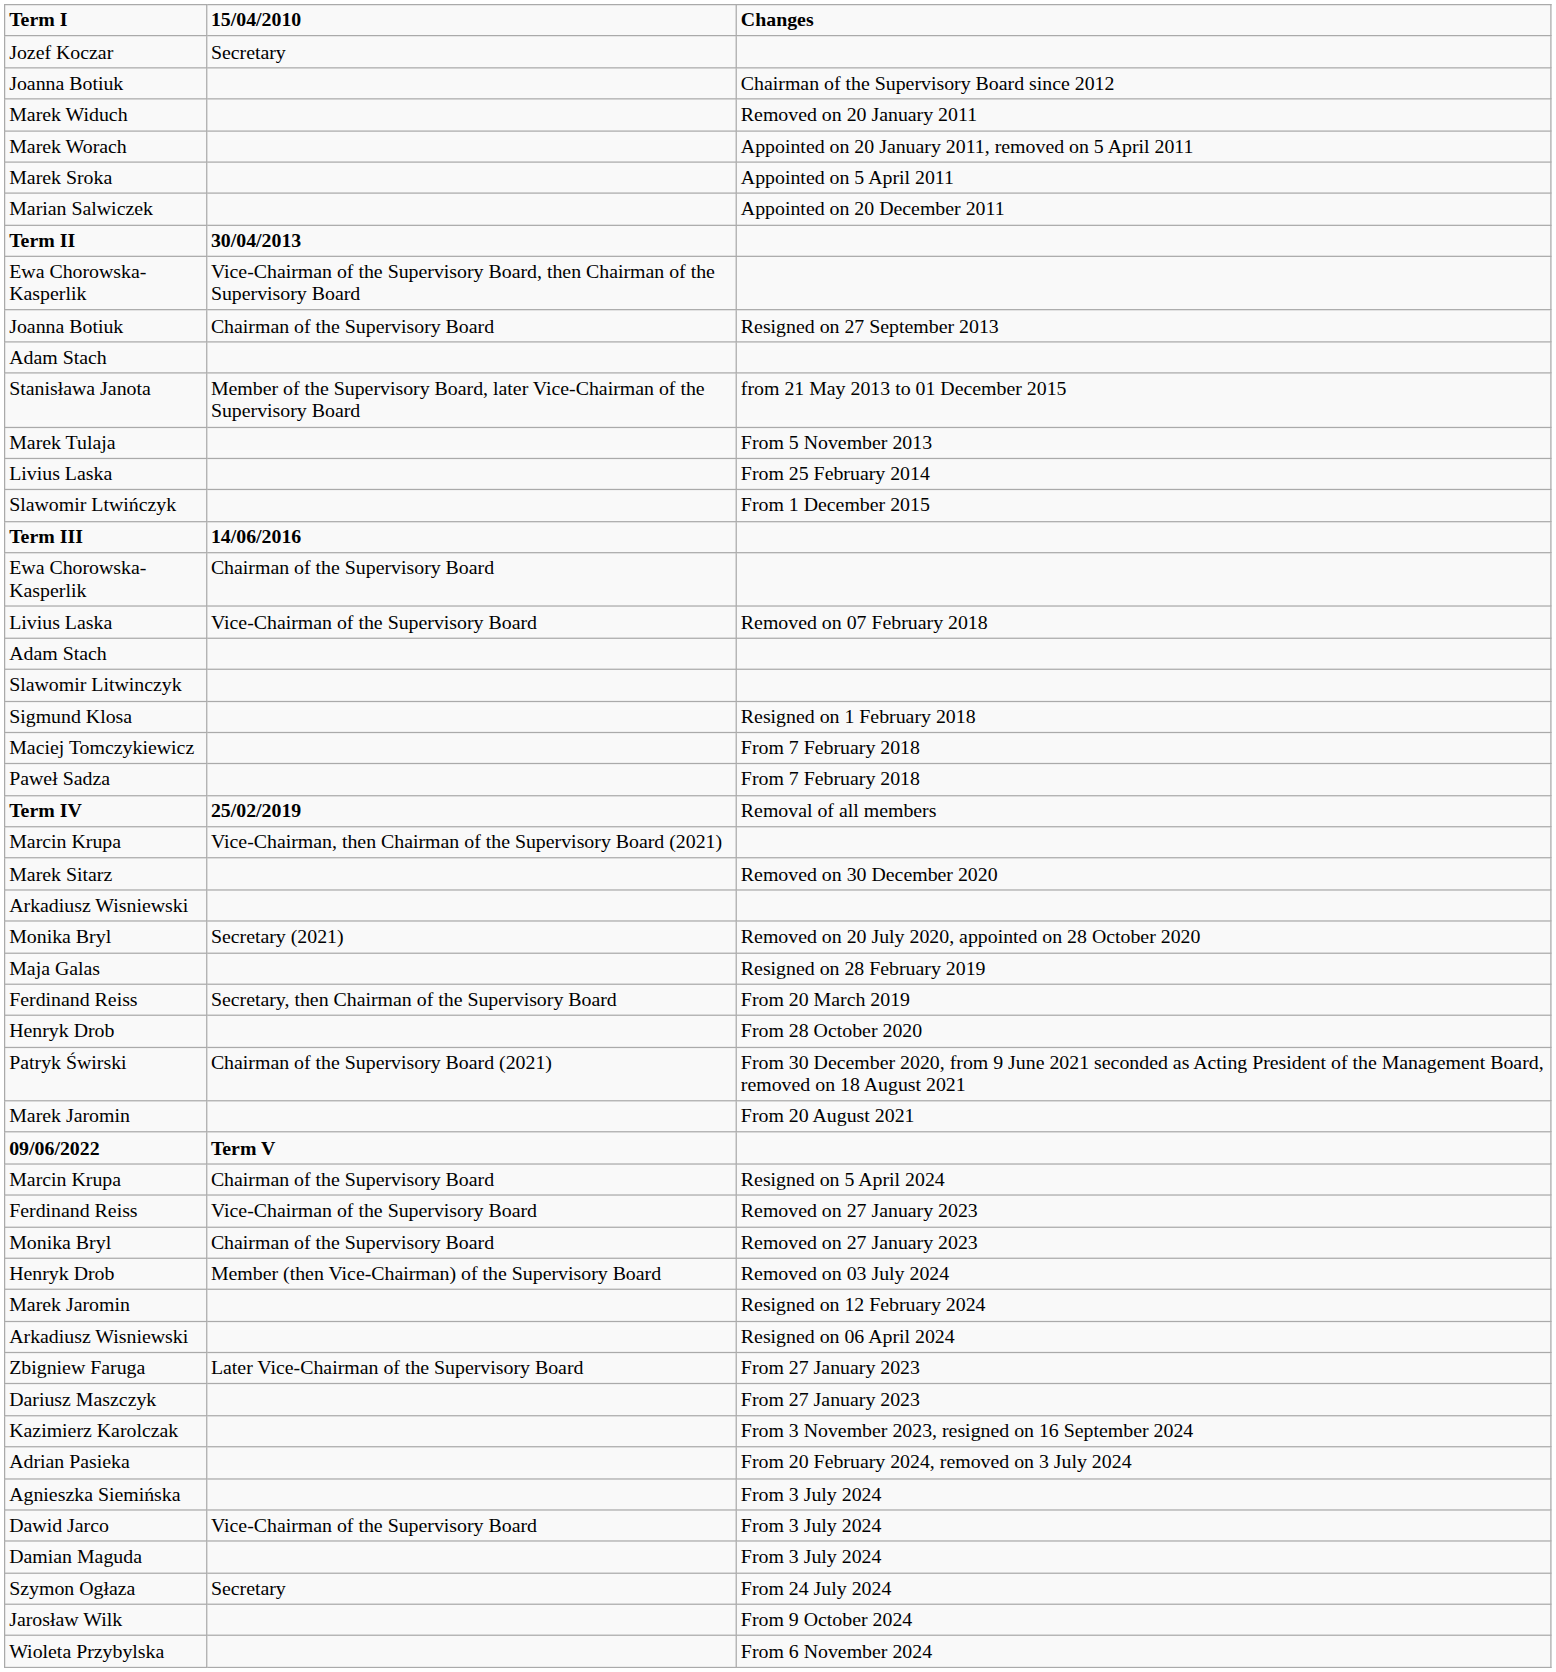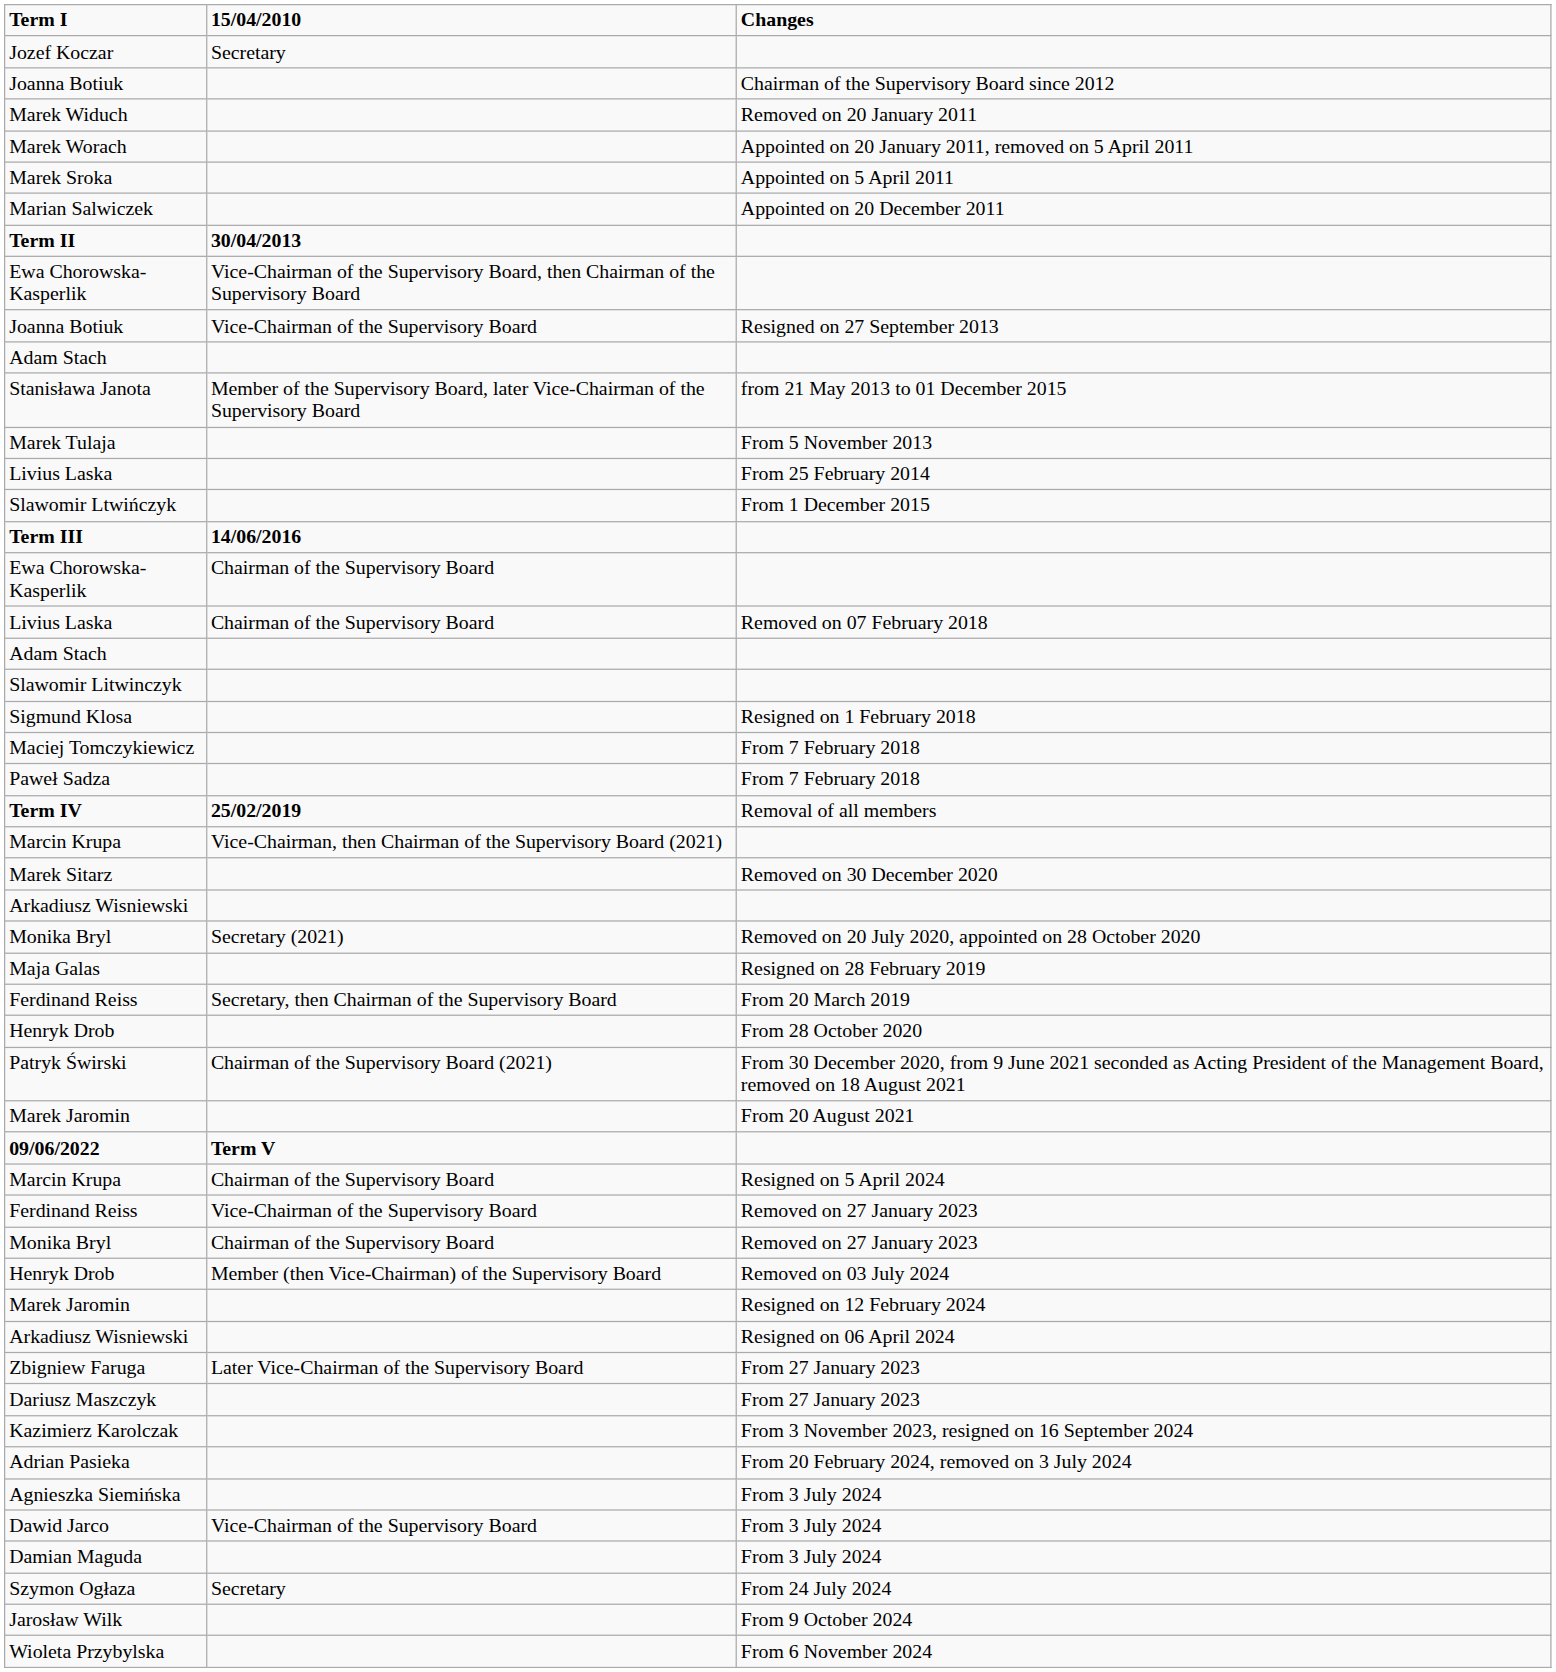Joanna Botiuk / Resigned on 27 September 2013 | 15/04/2010: Chairman of the Supervisory Board -> Vice-Chairman of the Supervisory Board
Livius Laska / Removed on 07 February 2018 | 15/04/2010: Vice-Chairman of the Supervisory Board -> Chairman of the Supervisory Board
